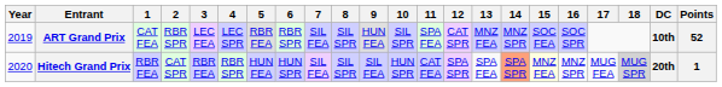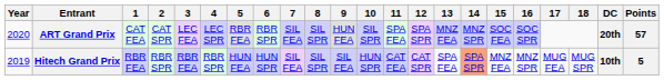ART Grand Prix | Year: 2019 -> 2020
ART Grand Prix | 2: RBR SPR -> CAT SPR
ART Grand Prix | 12: CAT SPR -> SPA SPR
ART Grand Prix | DC: 10th -> 20th
ART Grand Prix | Points: 52 -> 57
Hitech Grand Prix | Year: 2020 -> 2019
Hitech Grand Prix | 2: CAT SPR -> RBR SPR
Hitech Grand Prix | 12: SPA SPR -> CAT SPR
Hitech Grand Prix | 15: lightyellow background -> no background
Hitech Grand Prix | 18: lightgrey background -> no background
Hitech Grand Prix | DC: 20th -> 10th
Hitech Grand Prix | Points: 1 -> 5
